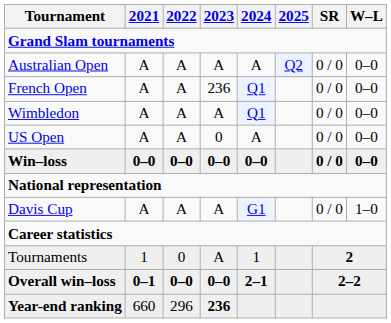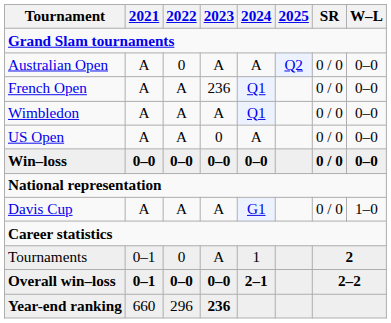Australian Open | 2022: A -> 0
Tournaments | 2021: 1 -> 0–1
